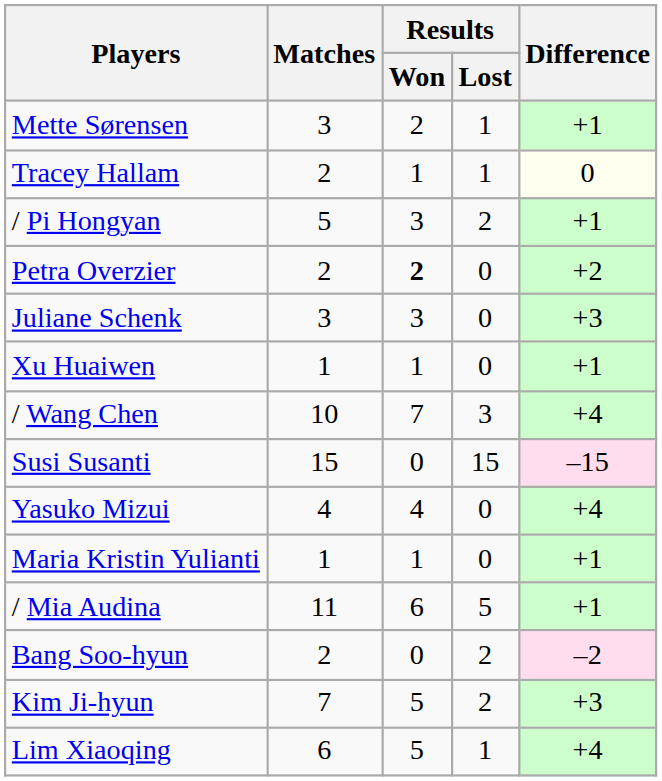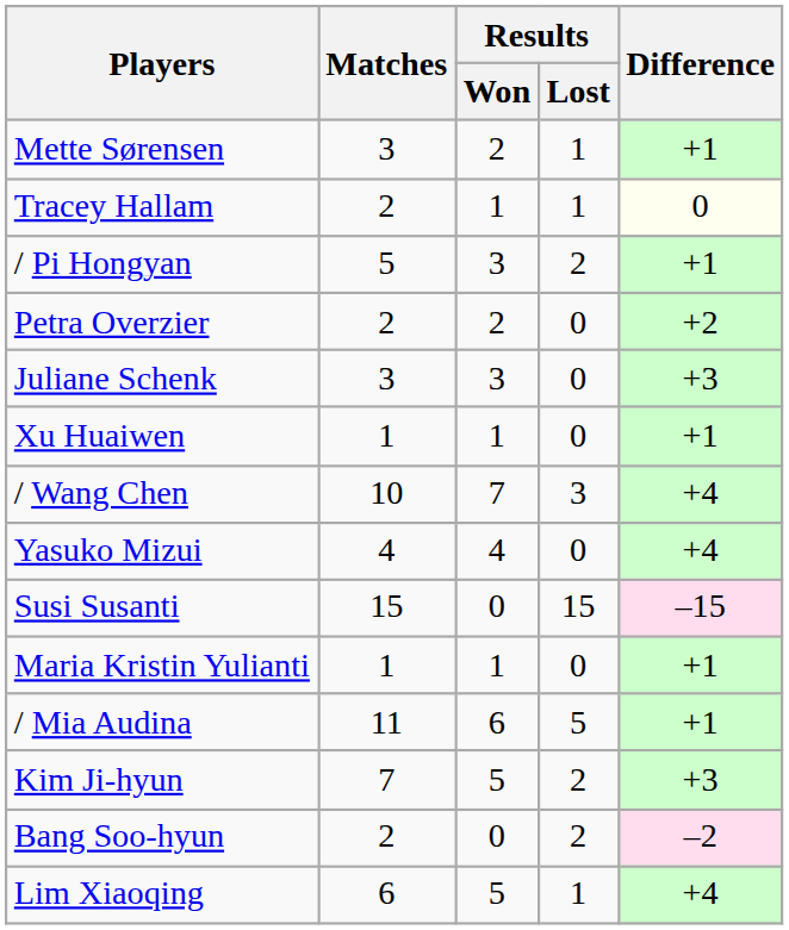Petra Overzier | Results / Won: bold -> normal
rows swapped: Yasuko Mizui <-> Susi Susanti
rows swapped: Bang Soo-hyun <-> Kim Ji-hyun
